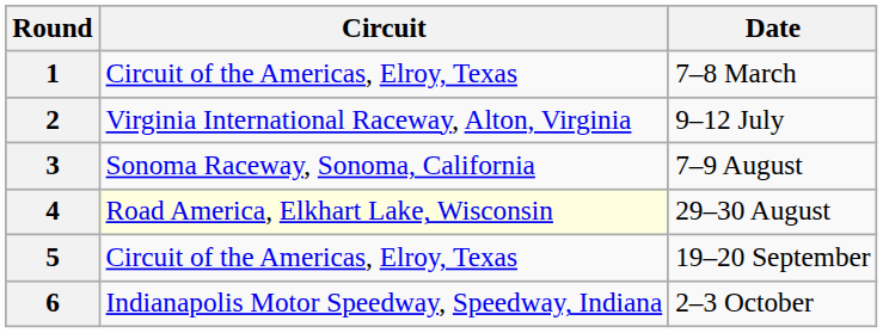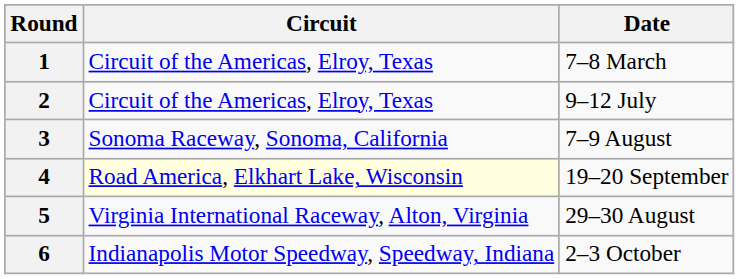2 | Circuit: Virginia International Raceway, Alton, Virginia -> Circuit of the Americas, Elroy, Texas
4 | Date: 29–30 August -> 19–20 September
5 | Circuit: Circuit of the Americas, Elroy, Texas -> Virginia International Raceway, Alton, Virginia
5 | Date: 19–20 September -> 29–30 August
